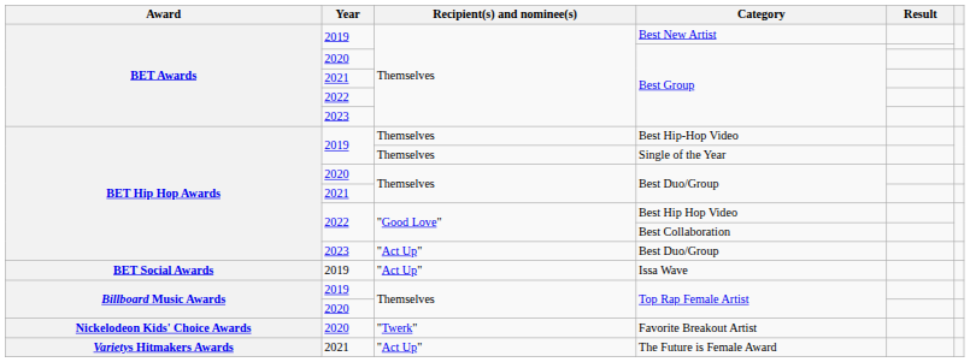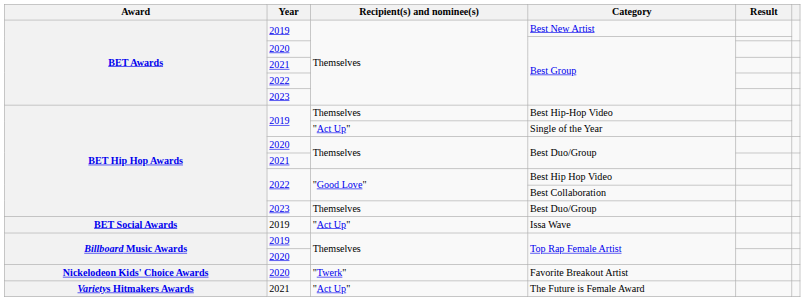Single of the Year | Recipient(s) and nominee(s): Themselves -> "Act Up"
2023 / Best Duo/Group | Recipient(s) and nominee(s): "Act Up" -> Themselves
